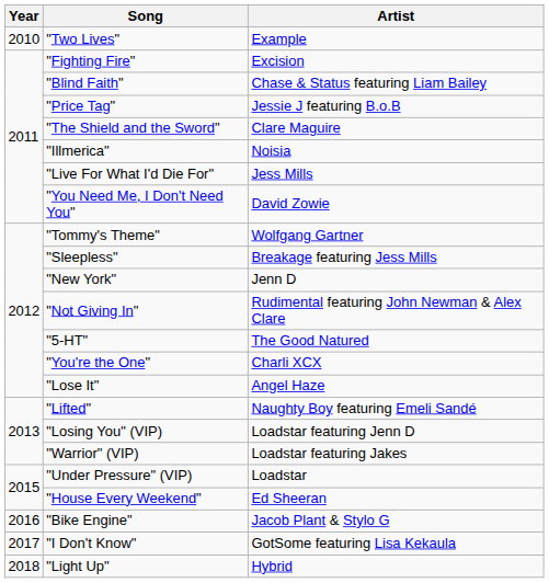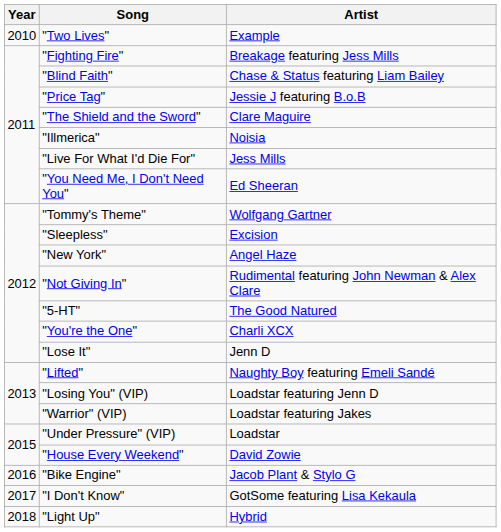"Fighting Fire" | Artist: Excision -> Breakage featuring Jess Mills
"You Need Me, I Don't Need You" | Artist: David Zowie -> Ed Sheeran
"Sleepless" | Artist: Breakage featuring Jess Mills -> Excision
"New York" | Artist: Jenn D -> Angel Haze
"Lose It" | Artist: Angel Haze -> Jenn D
"House Every Weekend" | Artist: Ed Sheeran -> David Zowie
